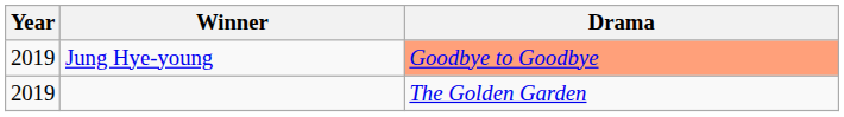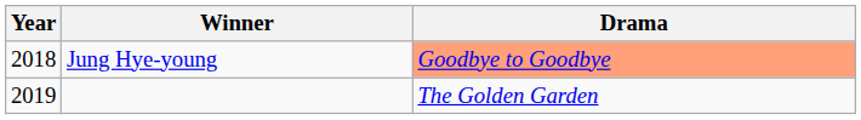Jung Hye-young | Year: 2019 -> 2018
